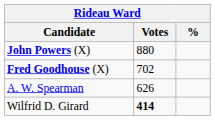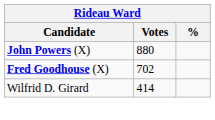- row: A. W. Spearman | 626
Wilfrid D. Girard | Votes: bold -> normal
